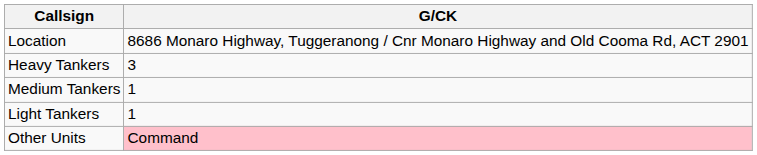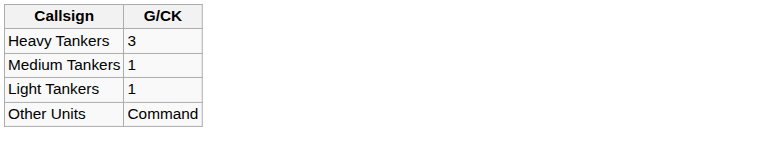- row: Location | 8686 Monaro Highway, Tuggeranong / Cnr Monaro Highway and Old Cooma Rd, ACT 2901
Other Units | G/CK: pink background -> no background
